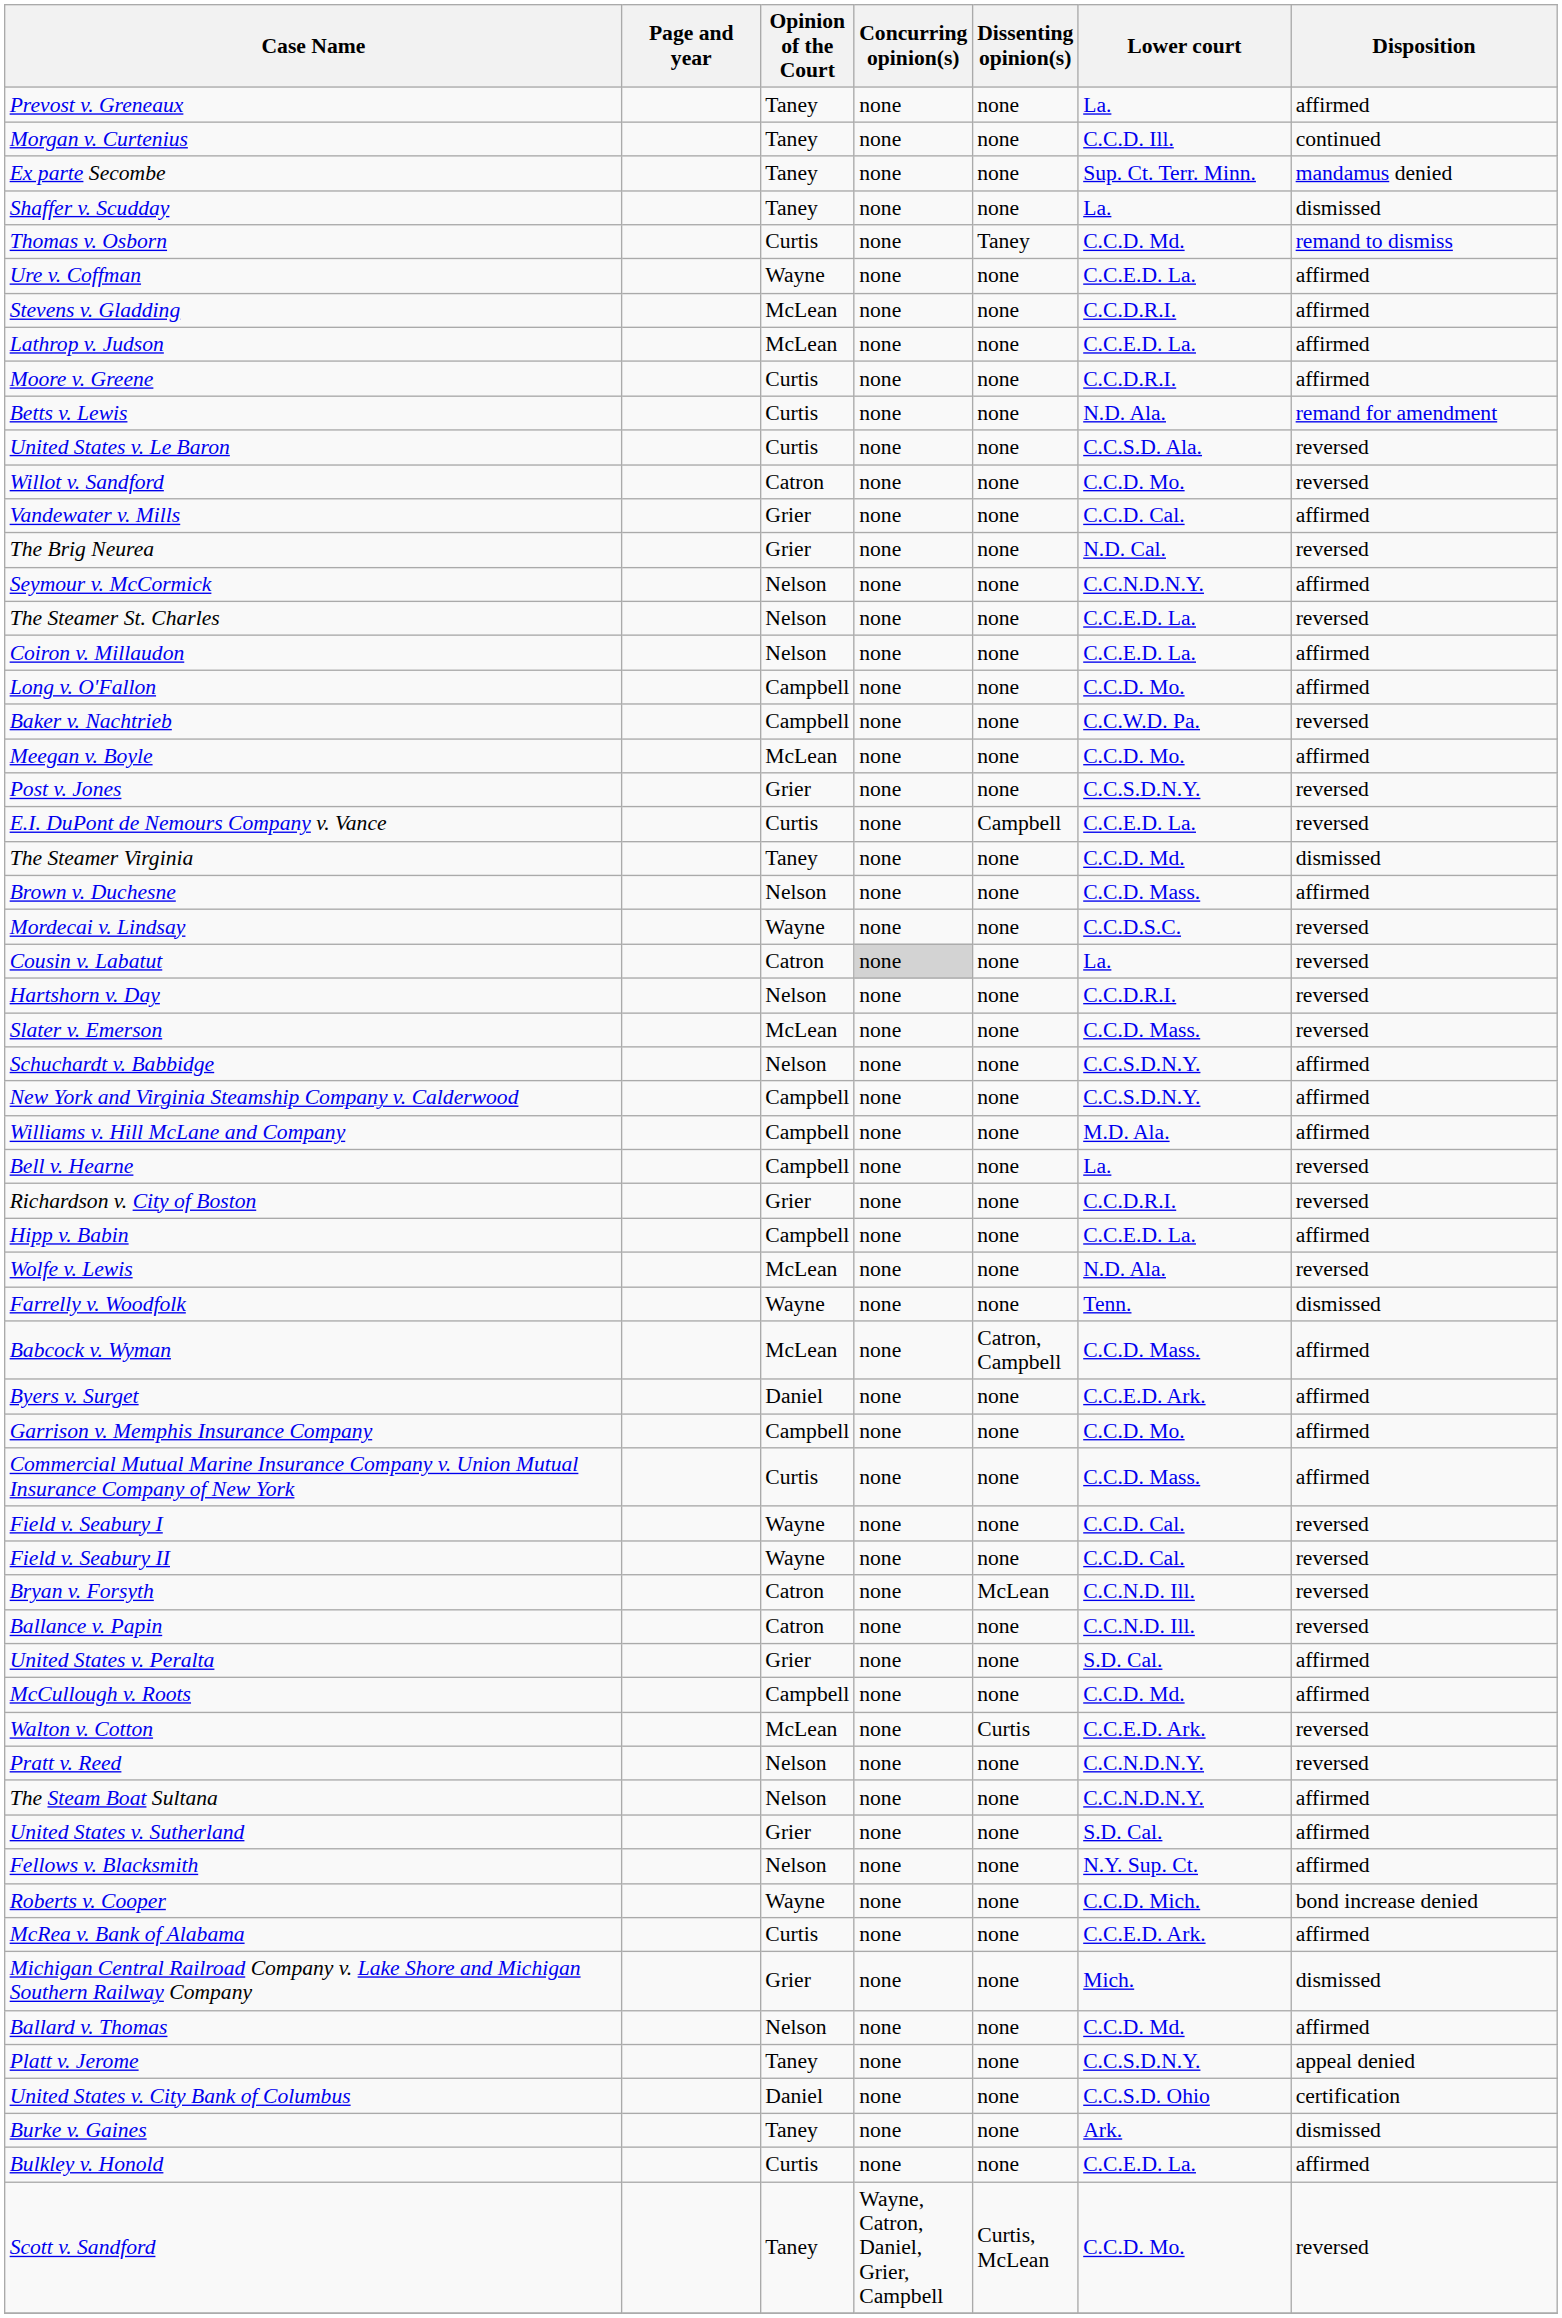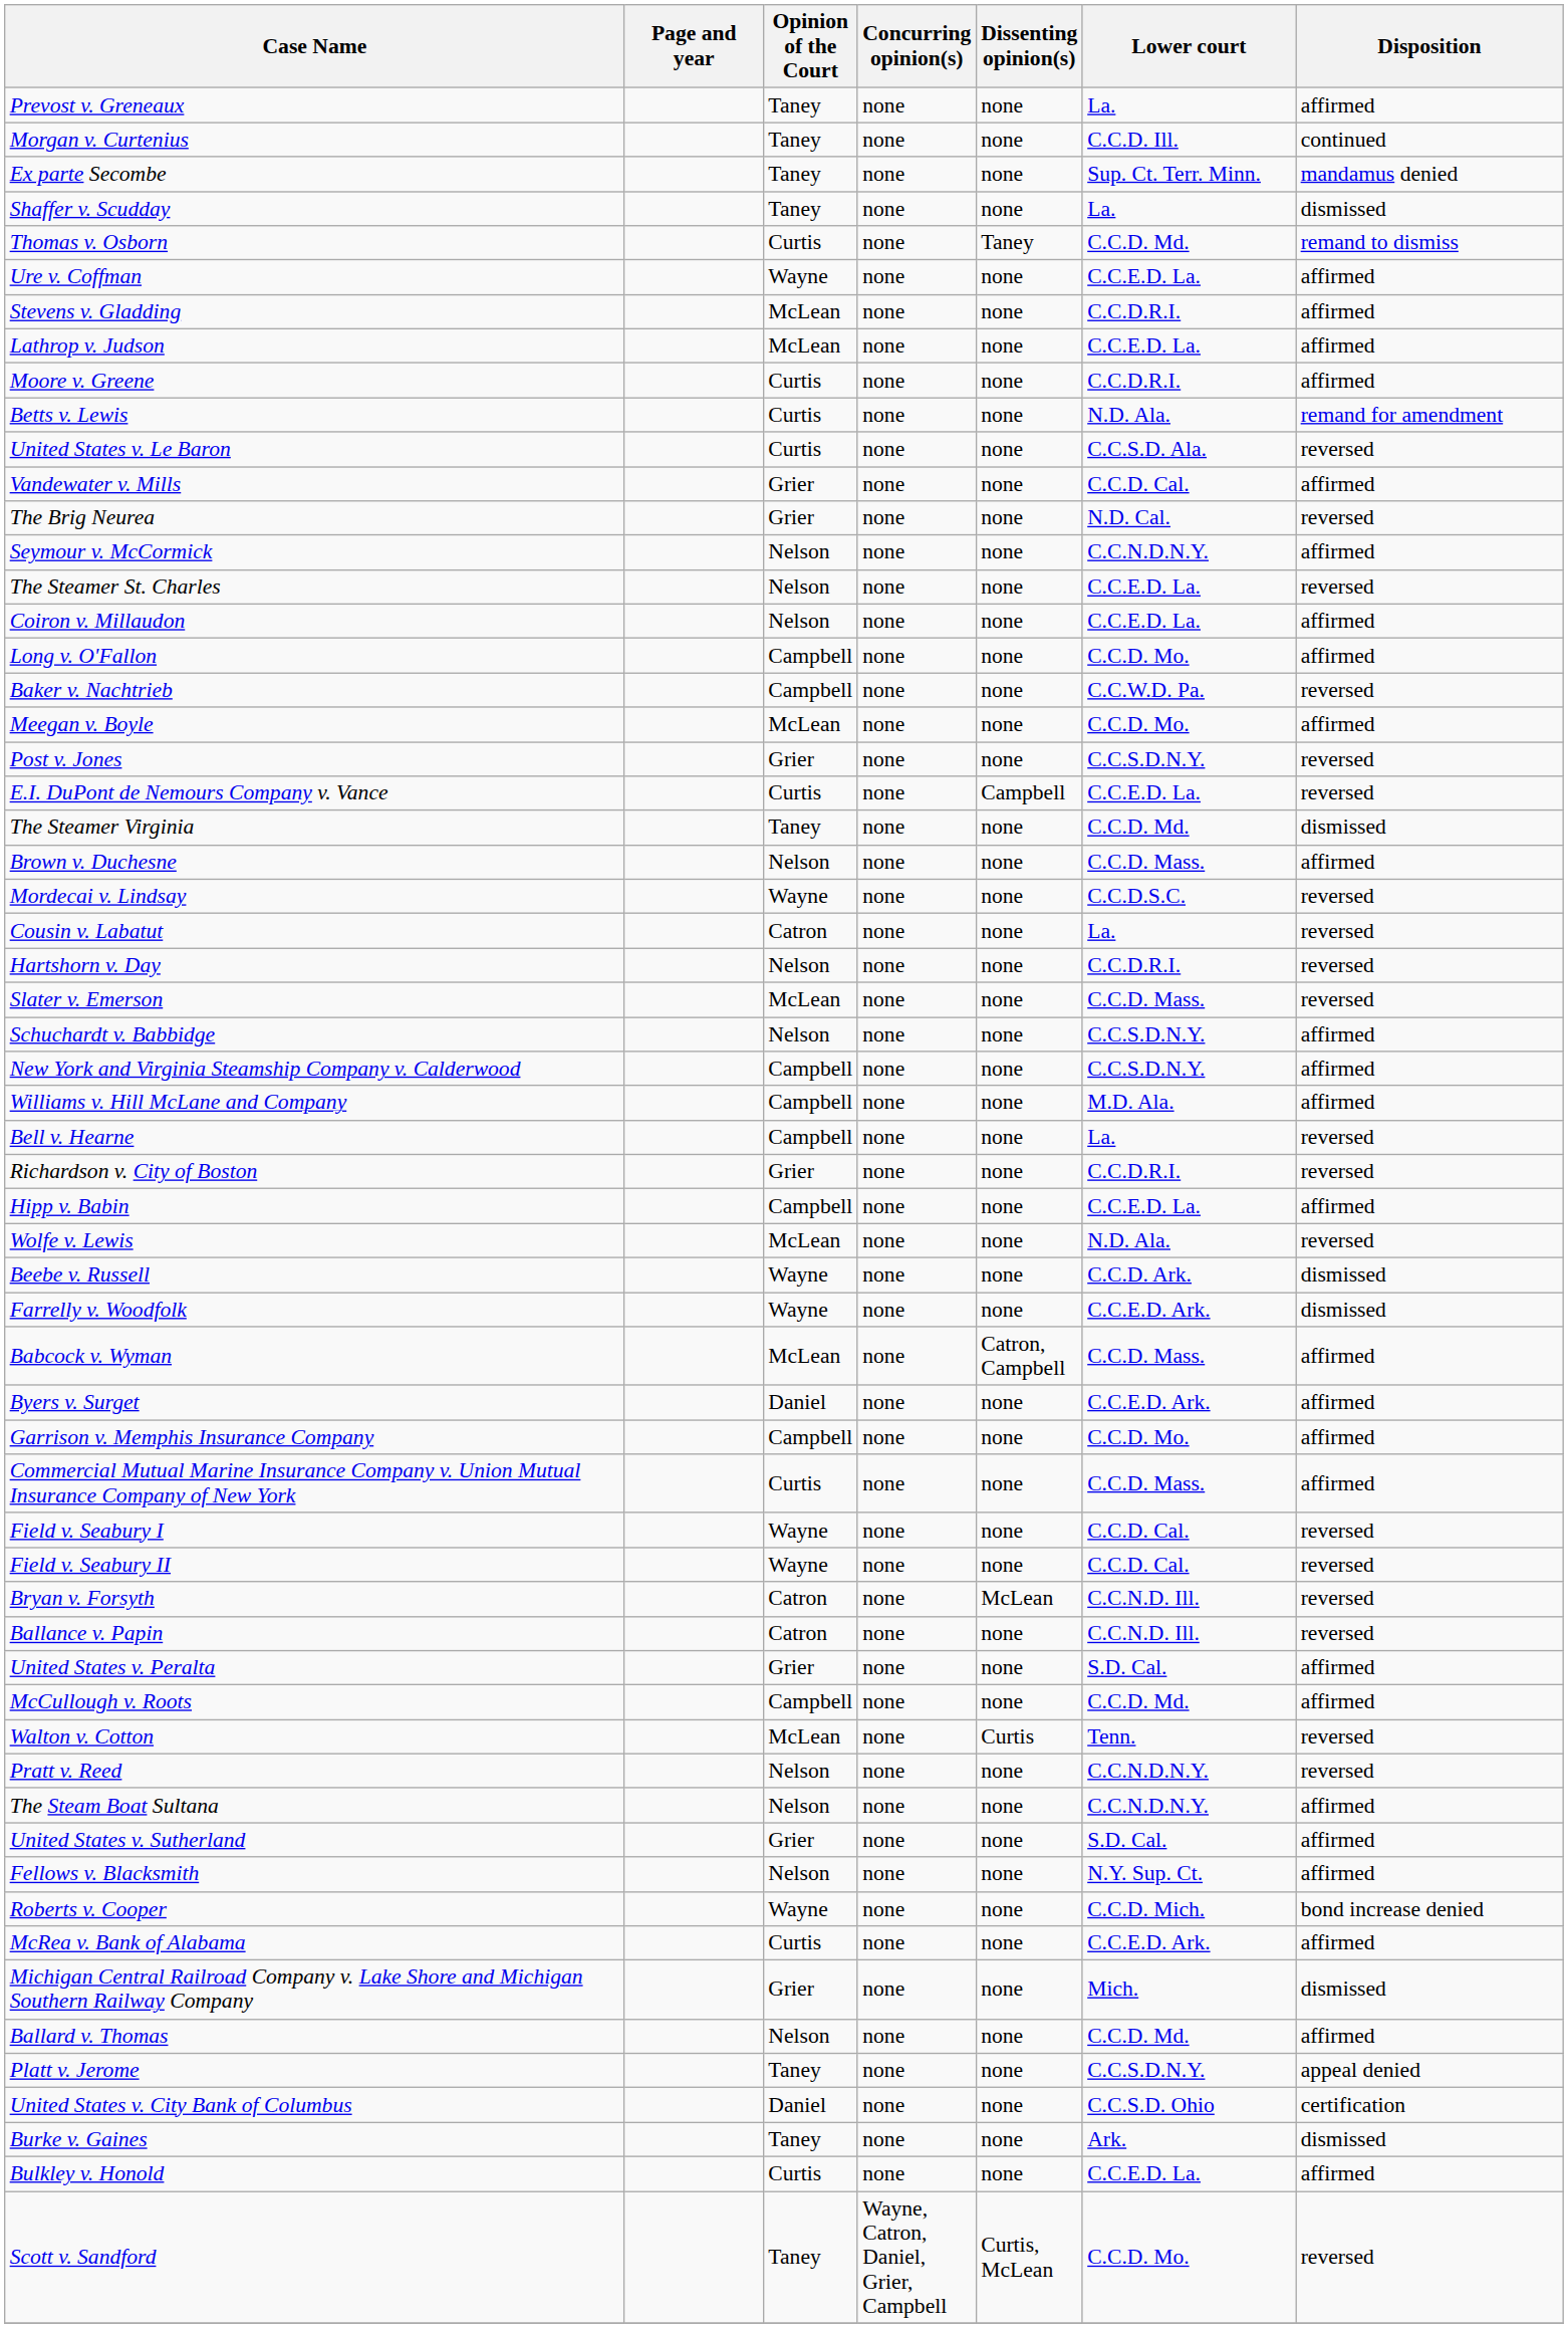- row: Willot v. Sandford | Catron | none | none | C.C.D. Mo. | reversed
Cousin v. Labatut | Concurring opinion(s): lightgrey background -> no background
+ row: Beebe v. Russell | Wayne | none | none | C.C.D. Ark. | dismissed
Farrelly v. Woodfolk | Lower court: Tenn. -> C.C.E.D. Ark.
Walton v. Cotton | Lower court: C.C.E.D. Ark. -> Tenn.
